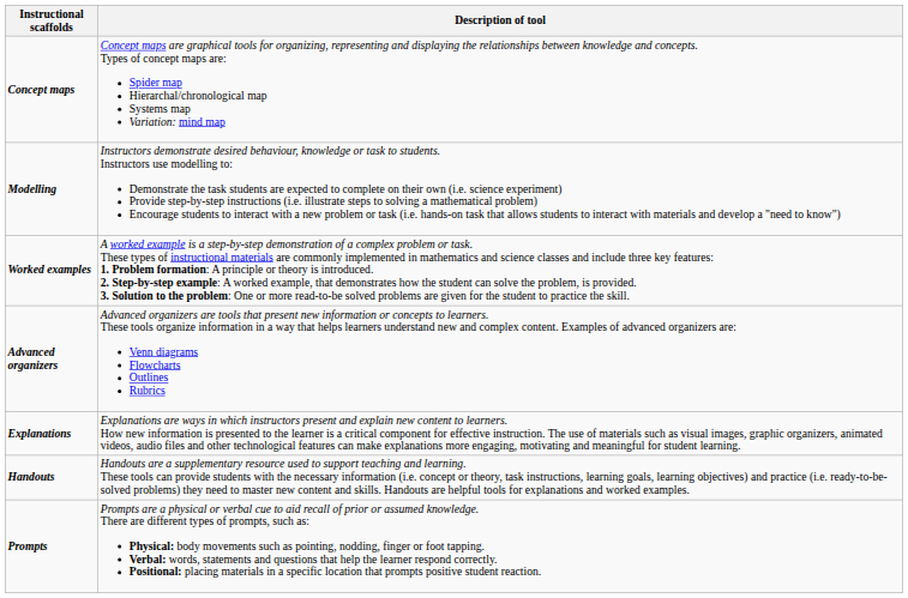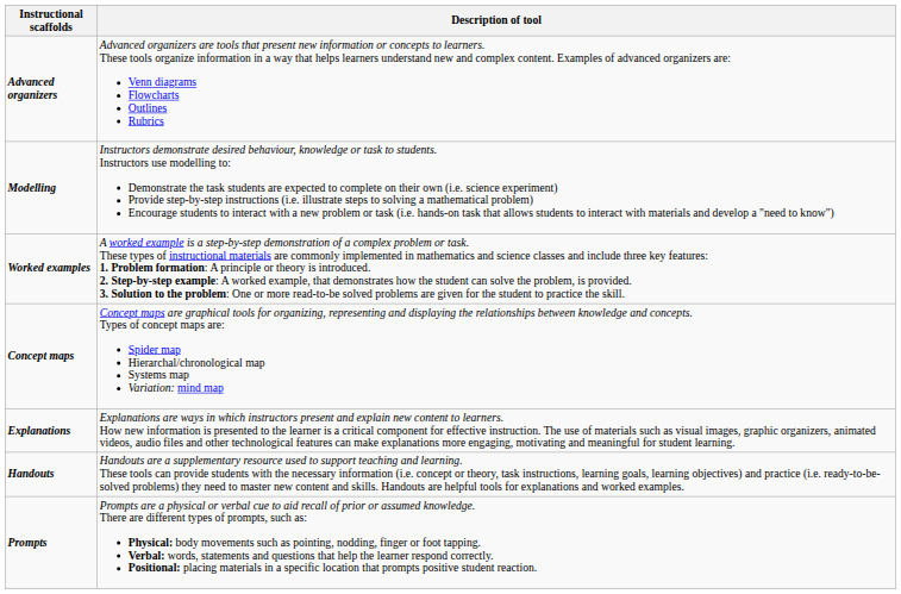rows swapped: Advanced organizers <-> Concept maps
